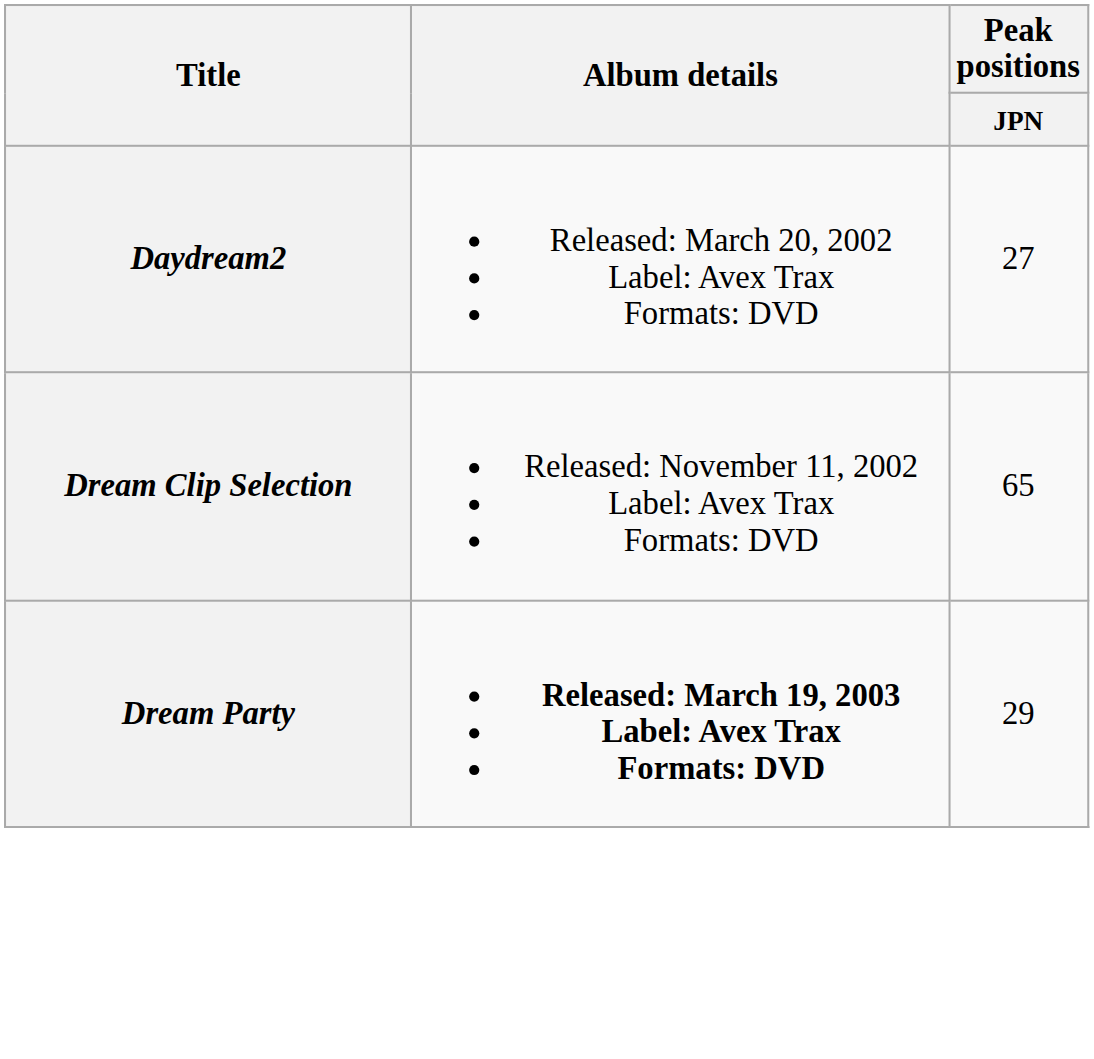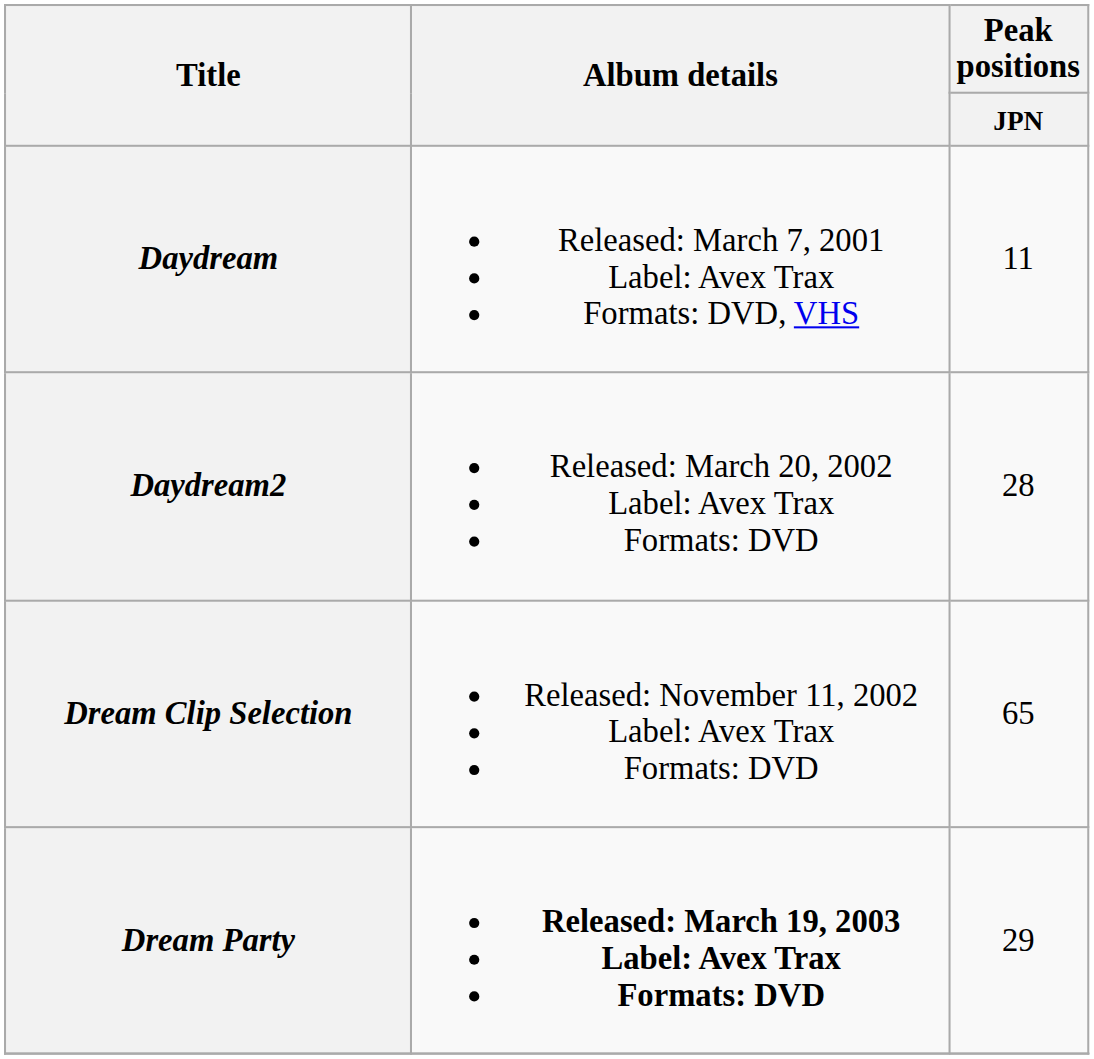+ row: Daydream | Released: March 7, 2001 Label: Avex Trax Formats: DVD, VHS | 11
Daydream2 | Peak positions / JPN: 27 -> 28
